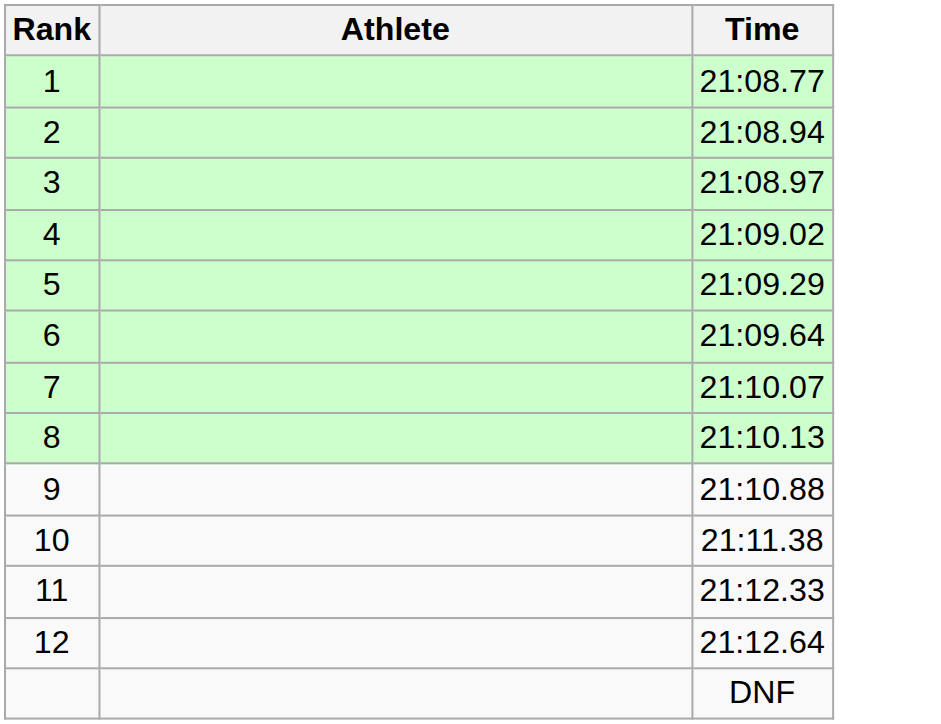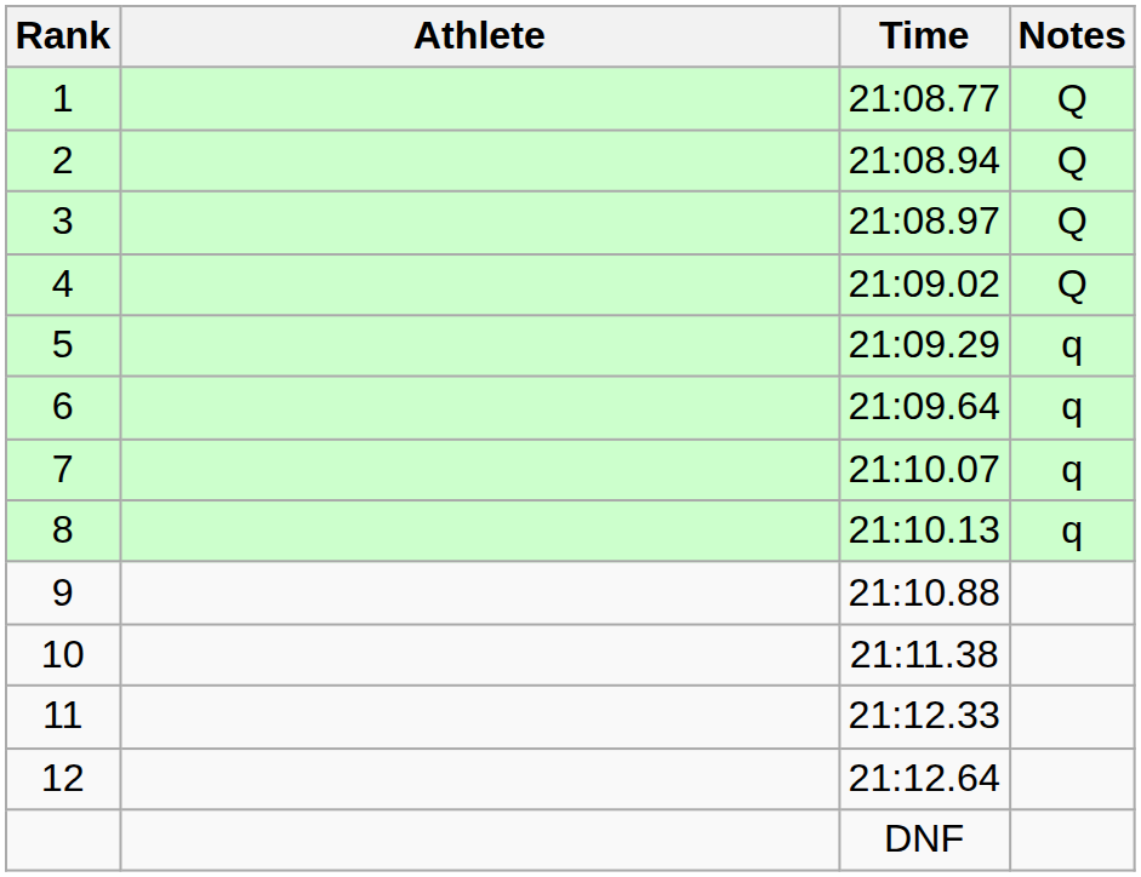+ column: Notes | Q | Q | Q | Q | q | q | q | q
